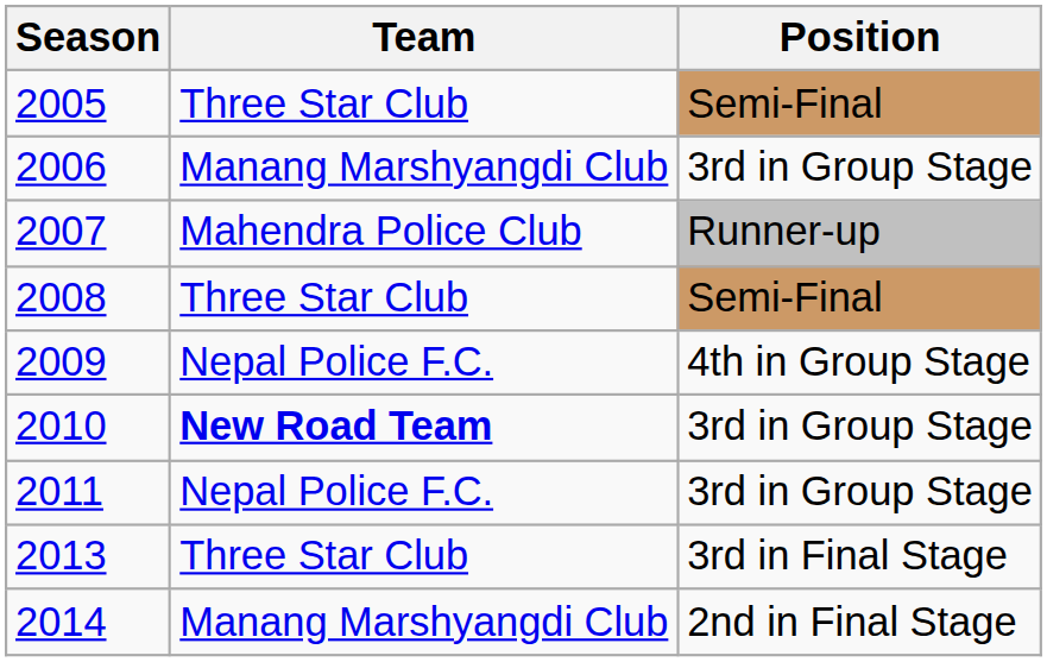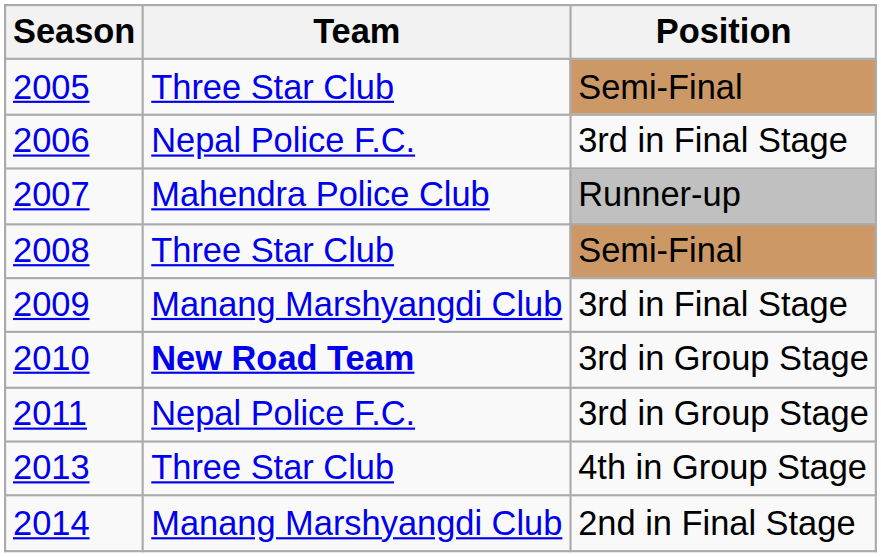2006 | Team: Manang Marshyangdi Club -> Nepal Police F.C.
2006 | Position: 3rd in Group Stage -> 3rd in Final Stage
2009 | Team: Nepal Police F.C. -> Manang Marshyangdi Club
2009 | Position: 4th in Group Stage -> 3rd in Final Stage
2013 | Position: 3rd in Final Stage -> 4th in Group Stage
